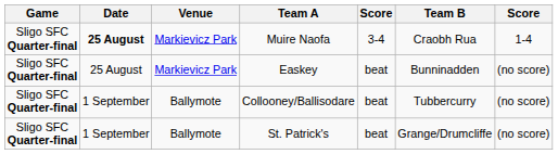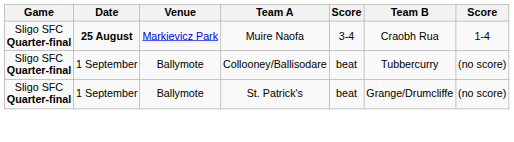- row: Sligo SFC Quarter-final | 25 August | Markievicz Park | Easkey | beat | Bunninadden | (no score)
